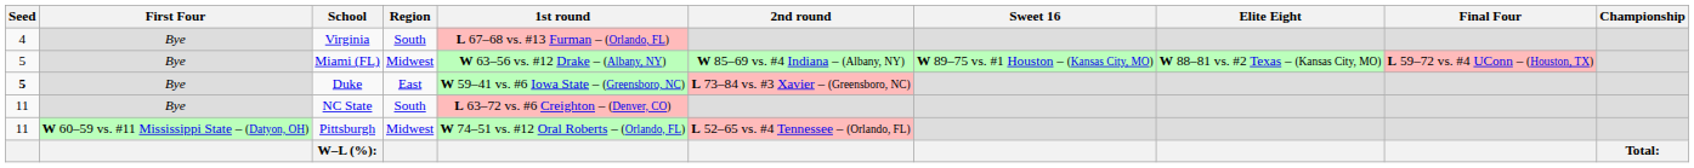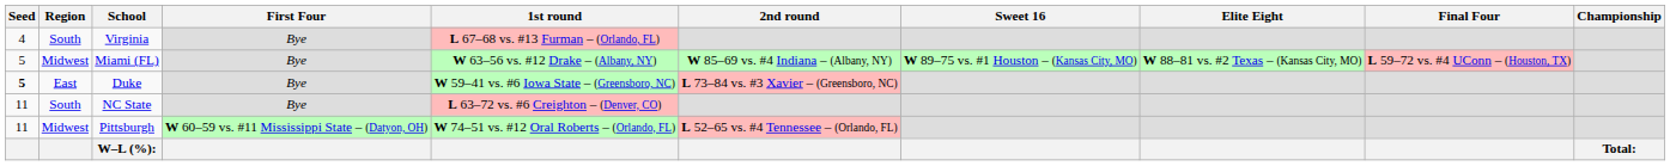columns swapped: Region <-> First Four
